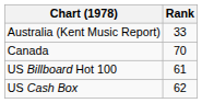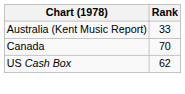- row: US Billboard Hot 100 | 61
